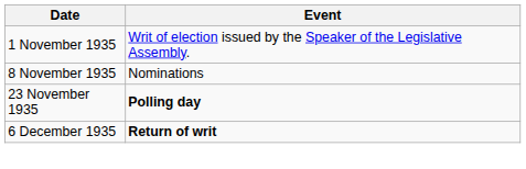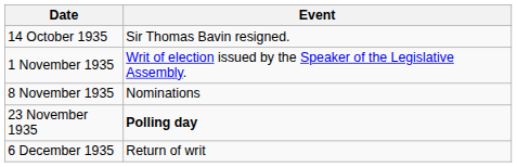+ row: 14 October 1935 | Sir Thomas Bavin resigned.
6 December 1935 | Event: bold -> normal
